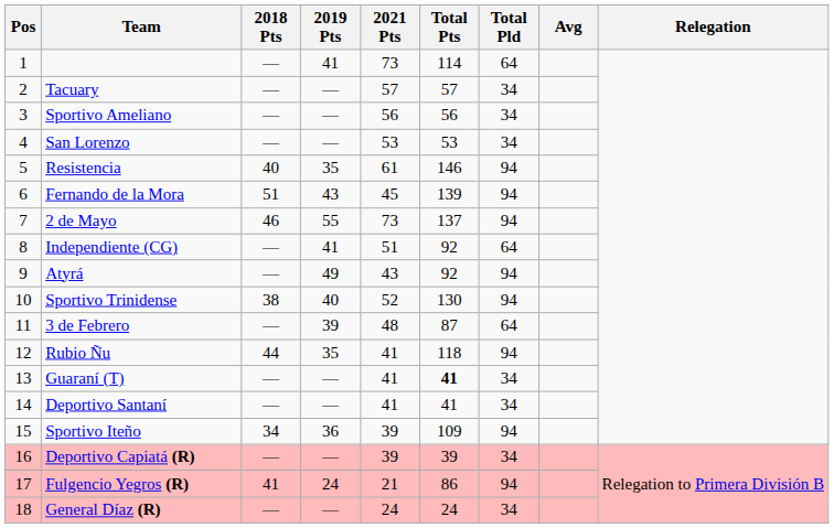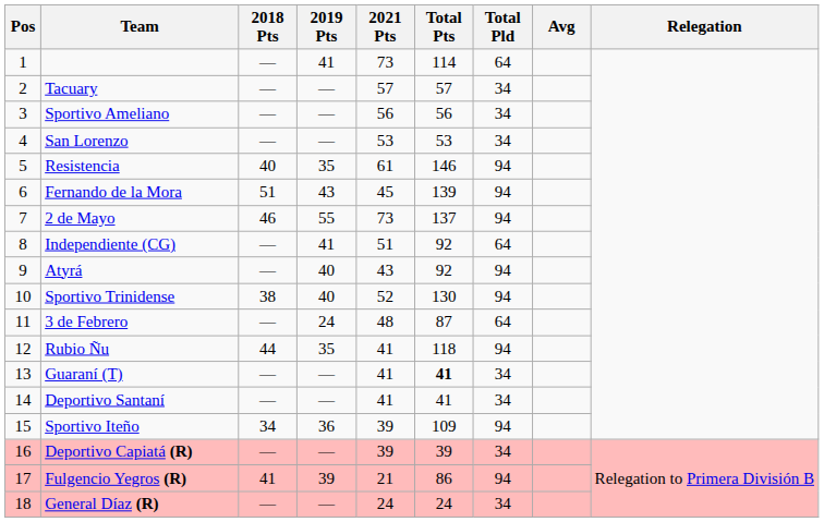Atyrá | 2019 Pts: 49 -> 40
3 de Febrero | 2019 Pts: 39 -> 24
Fulgencio Yegros (R) | 2019 Pts: 24 -> 39
